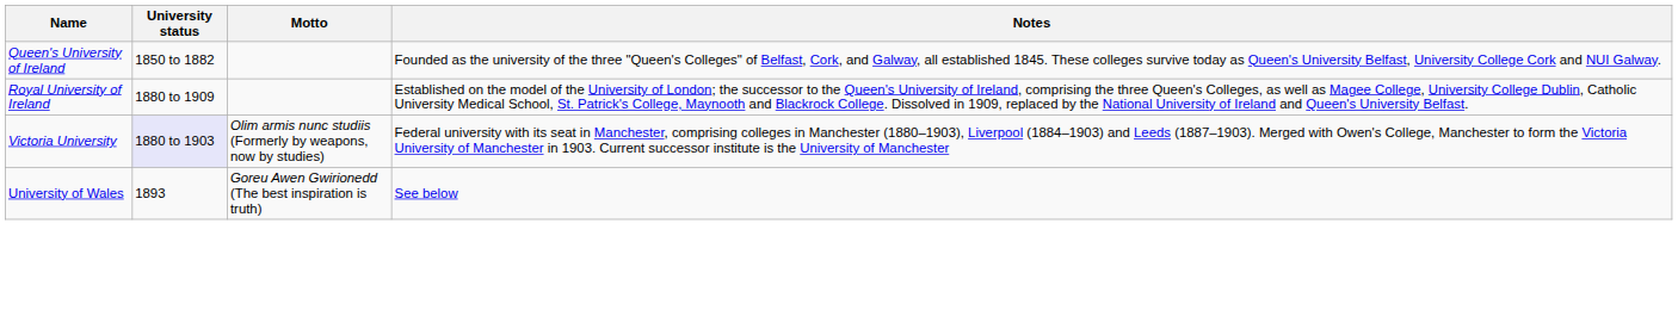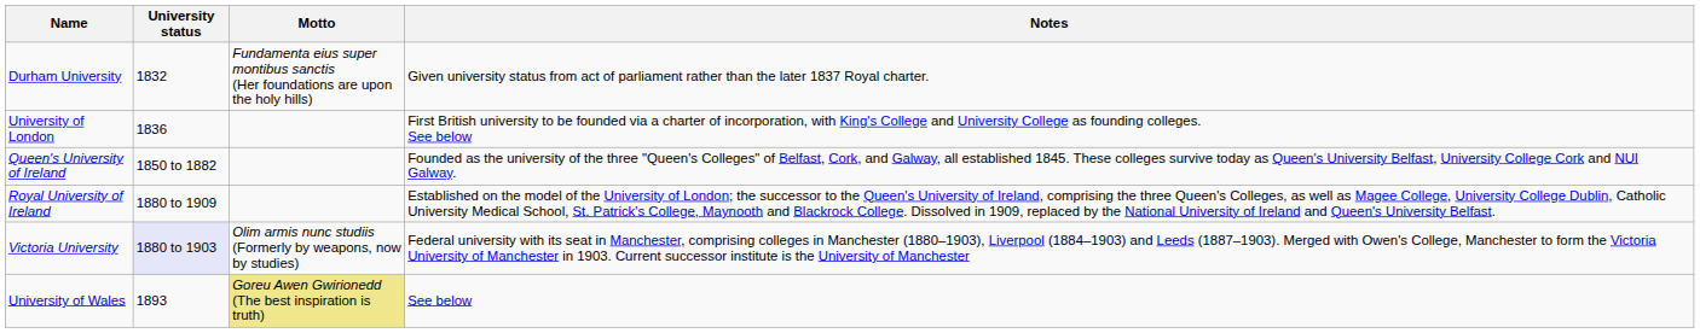+ row: Durham University | 1832 | Fundamenta eius super montibus sanctis (Her foundations are upon the holy hills) | Given university status from act of parliament rather than the later 1837 Royal charter.
+ row: University of London | 1836 | First British university to be founded via a charter of incorporation, with King's College and University College as founding colleges. See below
University of Wales | Motto: no background -> khaki background
